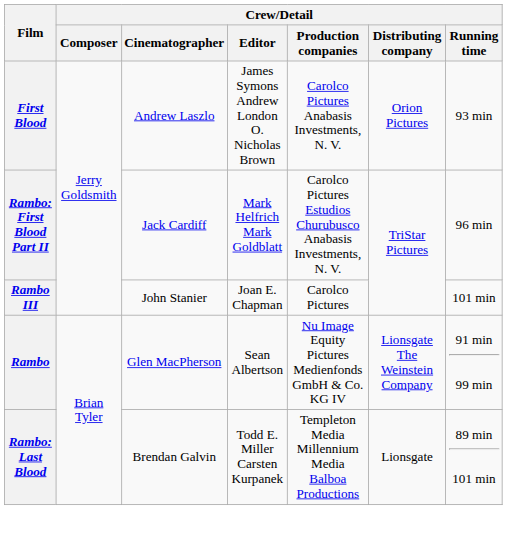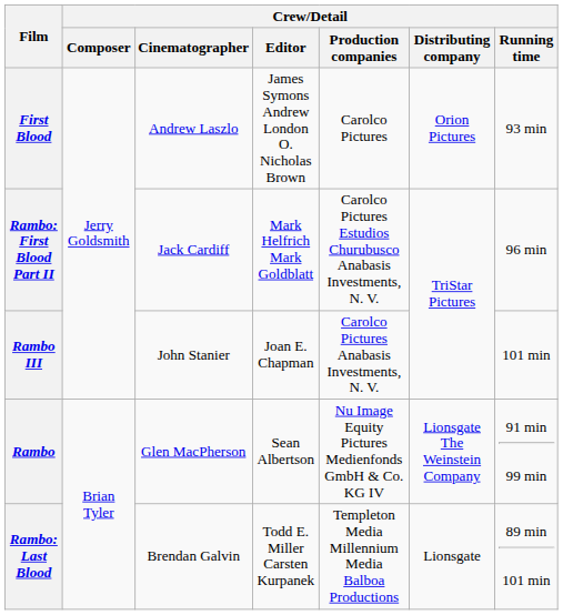First Blood | Crew/Detail / Production companies: Carolco Pictures Anabasis Investments, N. V. -> Carolco Pictures
Rambo III | Crew/Detail / Production companies: Carolco Pictures -> Carolco Pictures Anabasis Investments, N. V.
